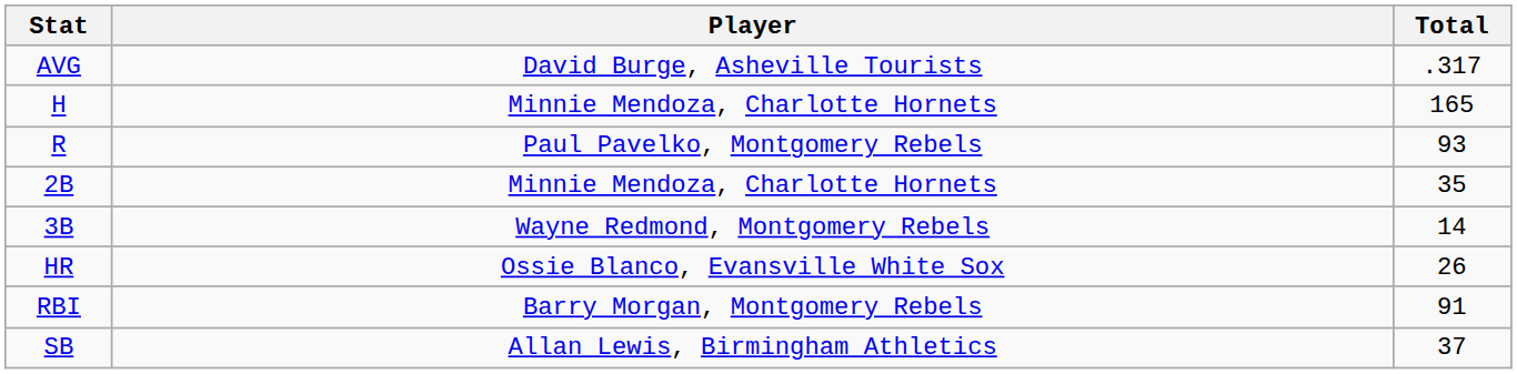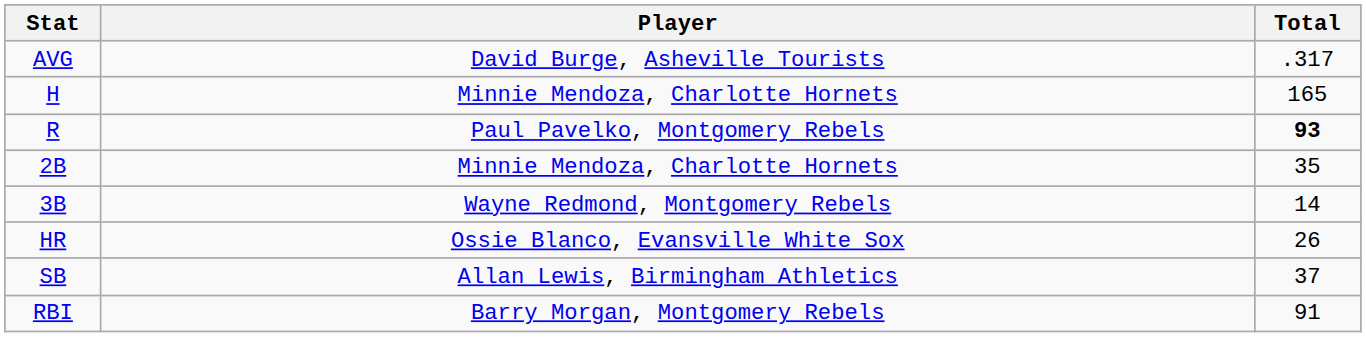R | Total: normal -> bold
rows swapped: RBI <-> SB
